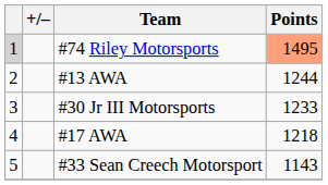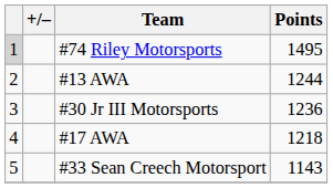#74 Riley Motorsports | Points: lightsalmon background -> no background
#30 Jr III Motorsports | Points: 1233 -> 1236
